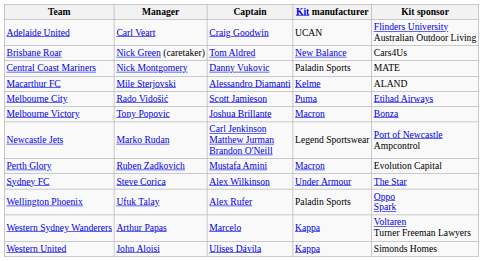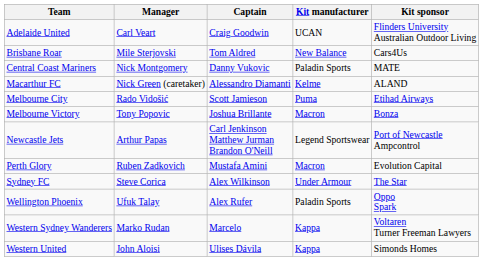Brisbane Roar | Manager: Nick Green (caretaker) -> Mile Sterjovski
Macarthur FC | Manager: Mile Sterjovski -> Nick Green (caretaker)
Newcastle Jets | Manager: Marko Rudan -> Arthur Papas
Western Sydney Wanderers | Manager: Arthur Papas -> Marko Rudan
